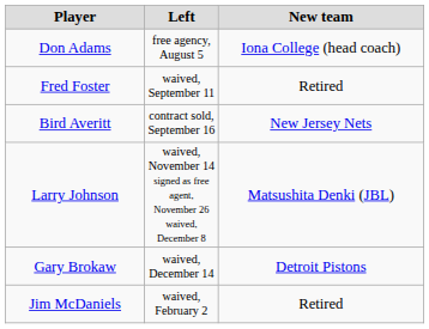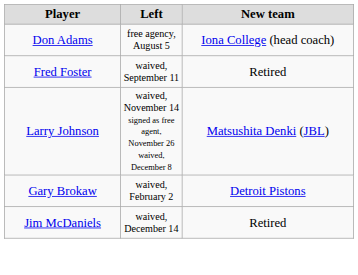- row: Bird Averitt | contract sold, September 16 | New Jersey Nets
Gary Brokaw | Left: waived, December 14 -> waived, February 2
Jim McDaniels | Left: waived, February 2 -> waived, December 14
